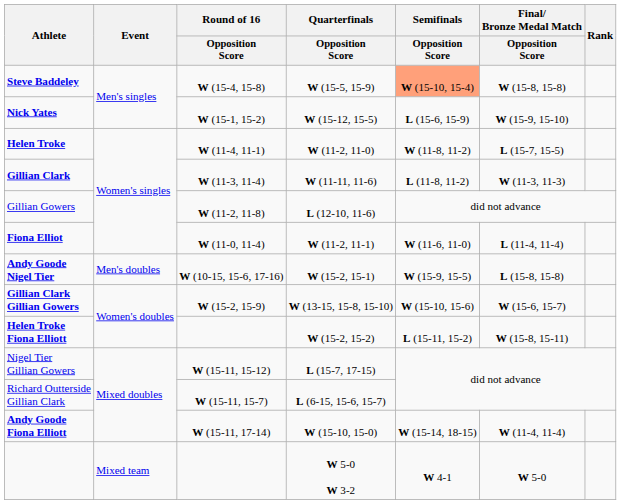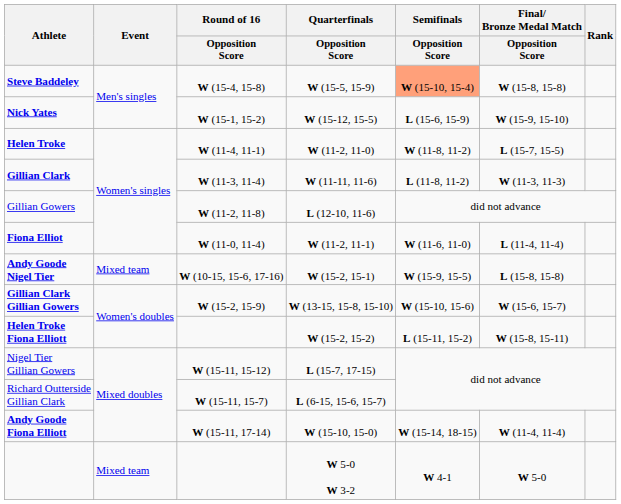Andy Goode Nigel Tier | Event: Men's doubles -> Mixed team
